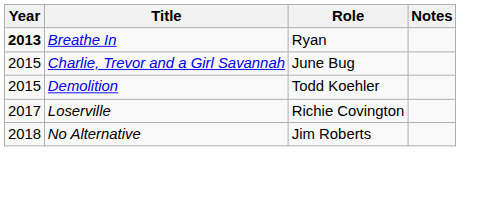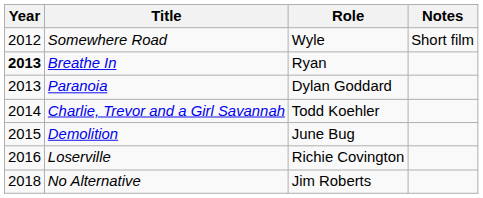+ row: 2012 | Somewhere Road | Wyle | Short film
+ row: 2013 | Paranoia | Dylan Goddard
Charlie, Trevor and a Girl Savannah | Year: 2015 -> 2014
Charlie, Trevor and a Girl Savannah | Role: June Bug -> Todd Koehler
Demolition | Role: Todd Koehler -> June Bug
Loserville | Year: 2017 -> 2016
